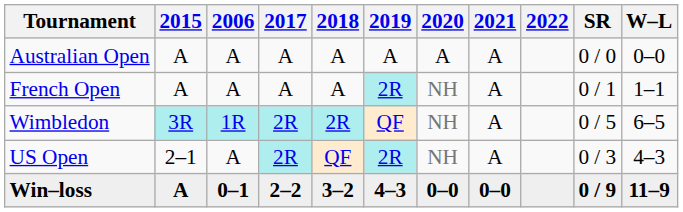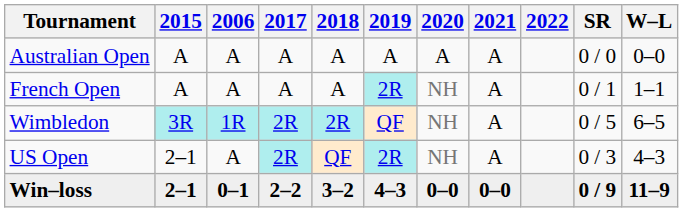Win–loss | 2015: A -> 2–1
